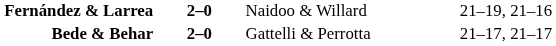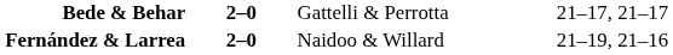rows swapped: Fernández & Larrea <-> Bede & Behar
